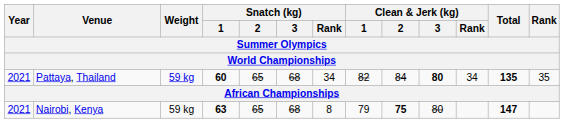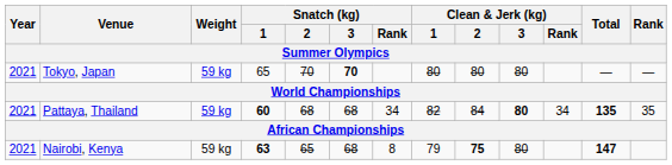+ row: 2021 | Tokyo, Japan | 59 kg | 65 | 70 | 70 | 80 | 80 | 80 | — | —
Pattaya, Thailand | Snatch (kg) / 2: 65 -> 68
